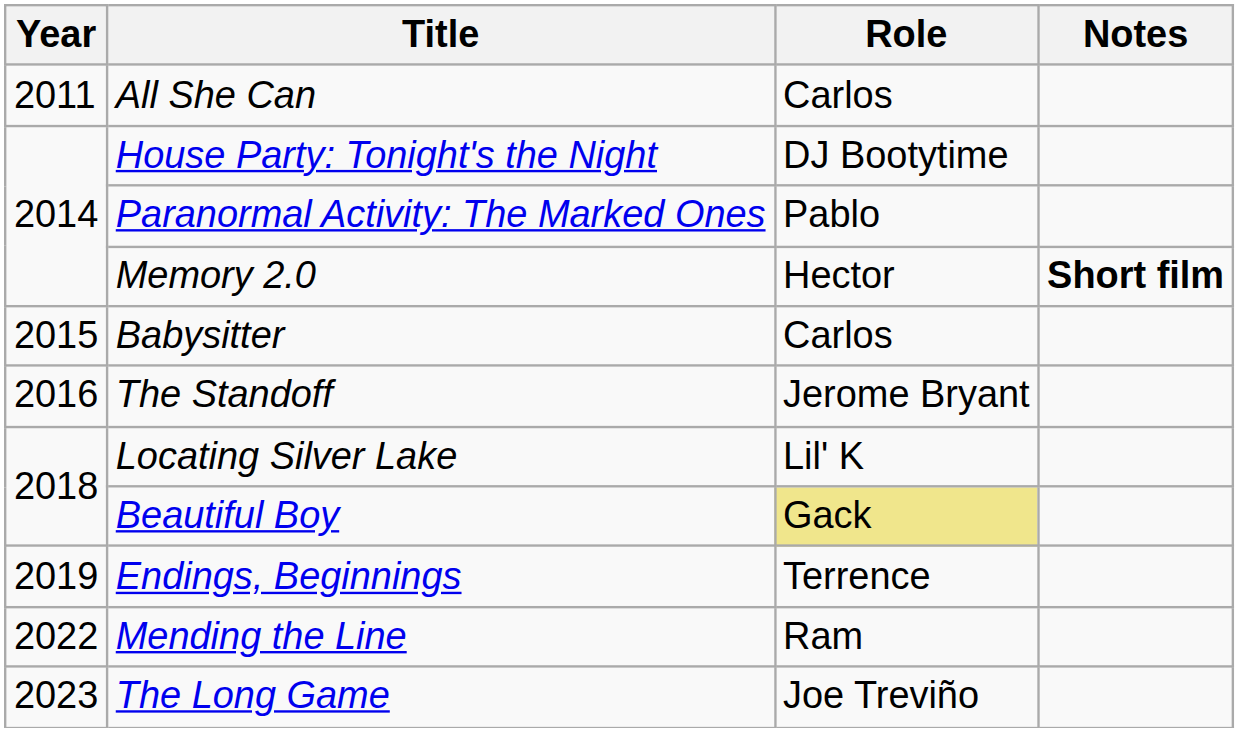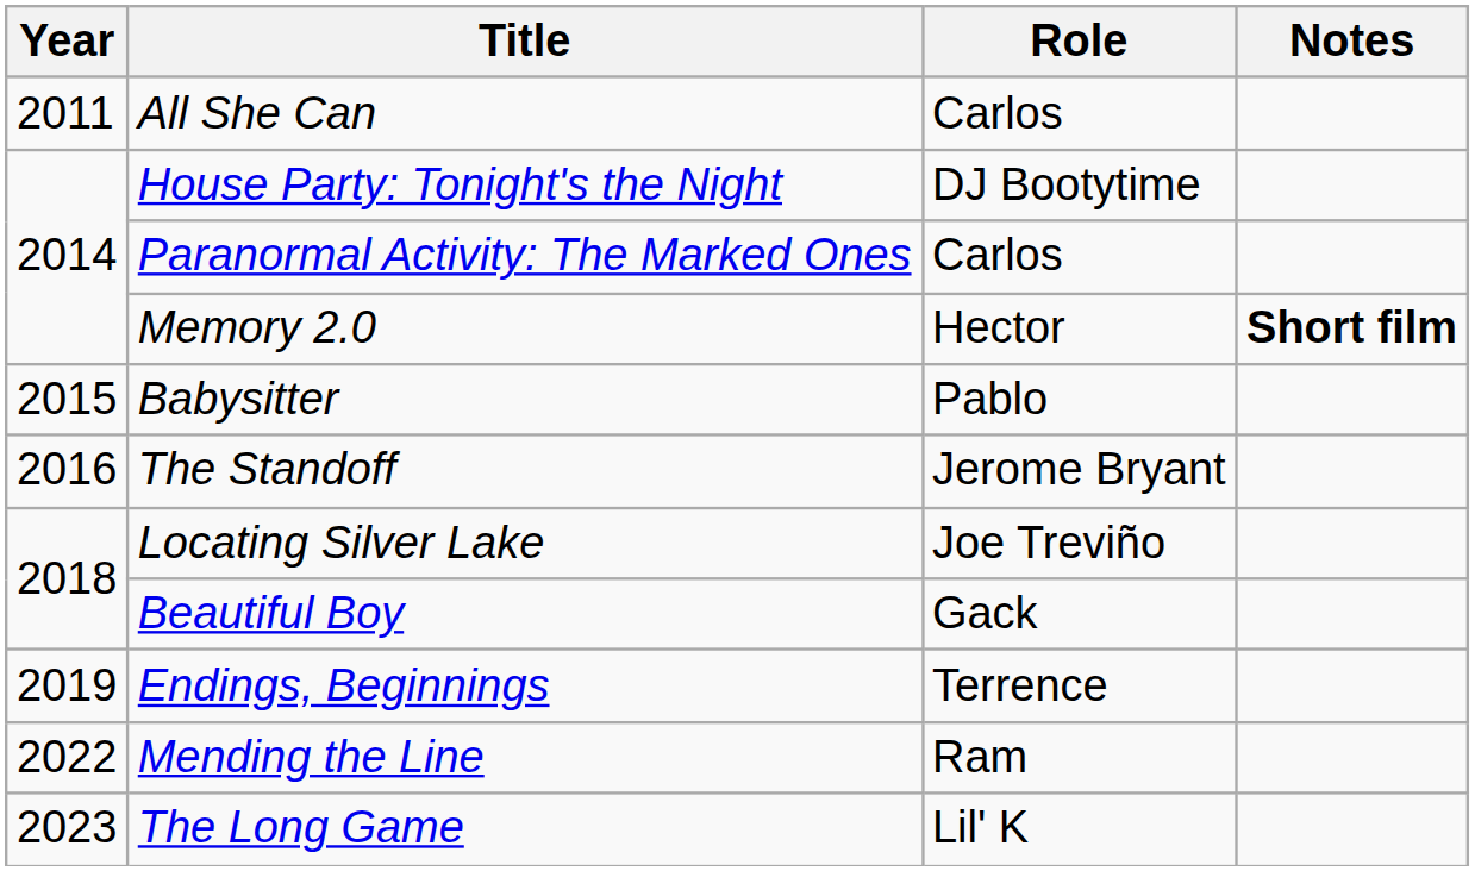Paranormal Activity: The Marked Ones | Role: Pablo -> Carlos
Babysitter | Role: Carlos -> Pablo
Locating Silver Lake | Role: Lil' K -> Joe Treviño
Beautiful Boy | Role: khaki background -> no background
The Long Game | Role: Joe Treviño -> Lil' K
